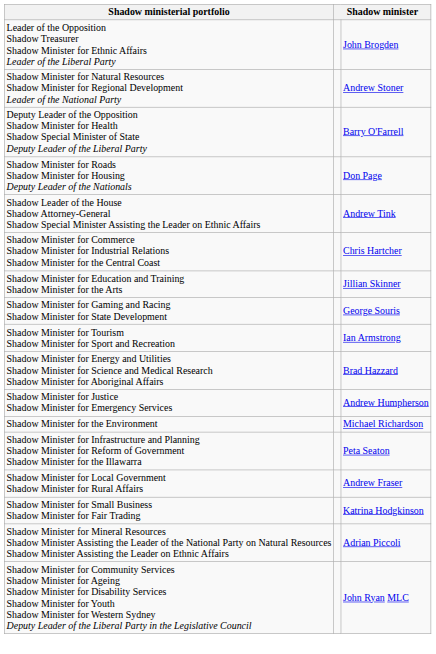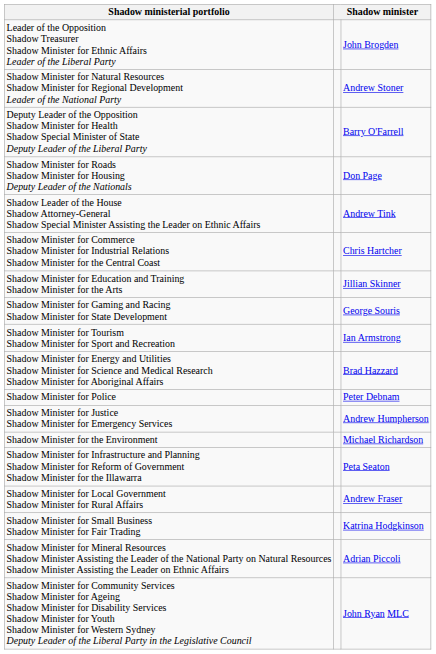+ row: Shadow Minister for Police | Peter Debnam
